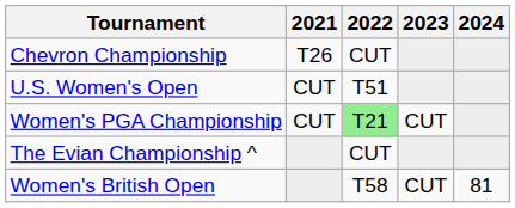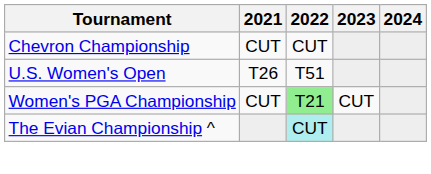Chevron Championship | 2021: T26 -> CUT
U.S. Women's Open | 2021: CUT -> T26
The Evian Championship ^ | 2022: no background -> paleturquoise background
- row: Women's British Open | T58 | CUT | 81
